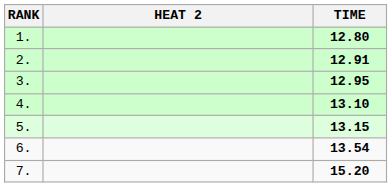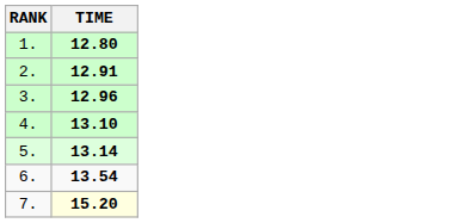- column: HEAT 2
3. | TIME: 12.95 -> 12.96
5. | TIME: 13.15 -> 13.14
7. | TIME: no background -> lightyellow background
